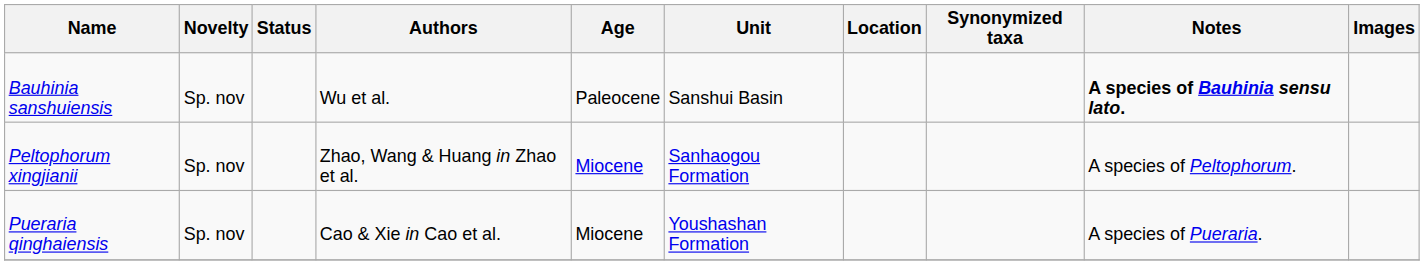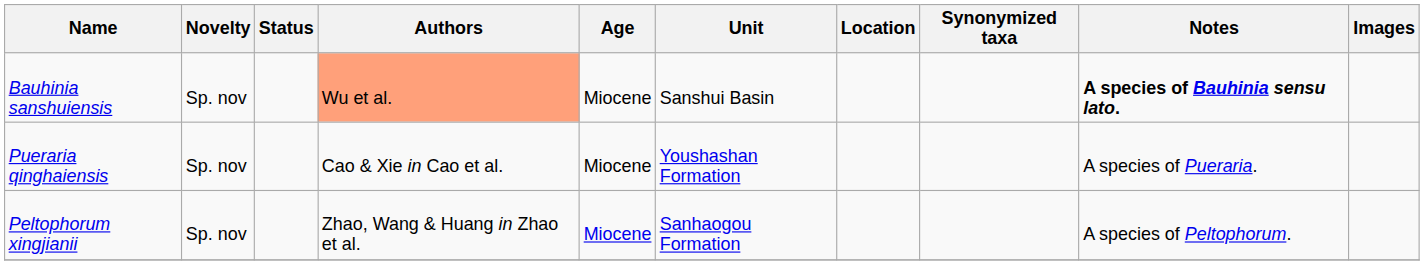Bauhinia sanshuiensis | Authors: no background -> lightsalmon background
Bauhinia sanshuiensis | Age: Paleocene -> Miocene
rows swapped: Peltophorum xingjianii <-> Pueraria qinghaiensis
